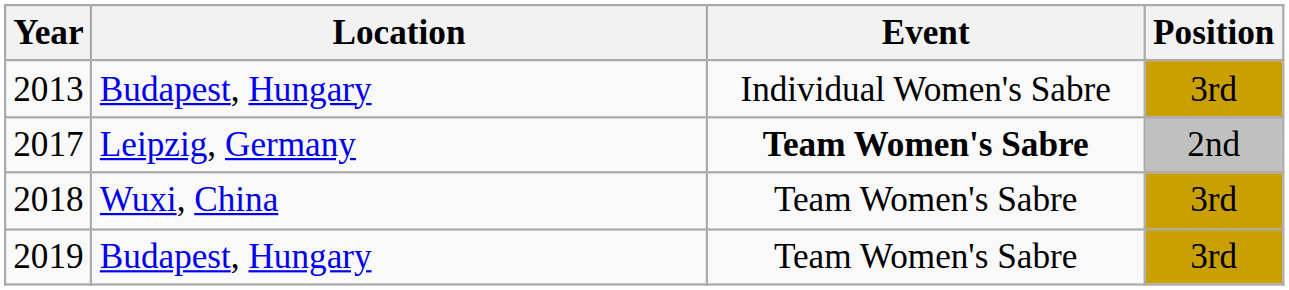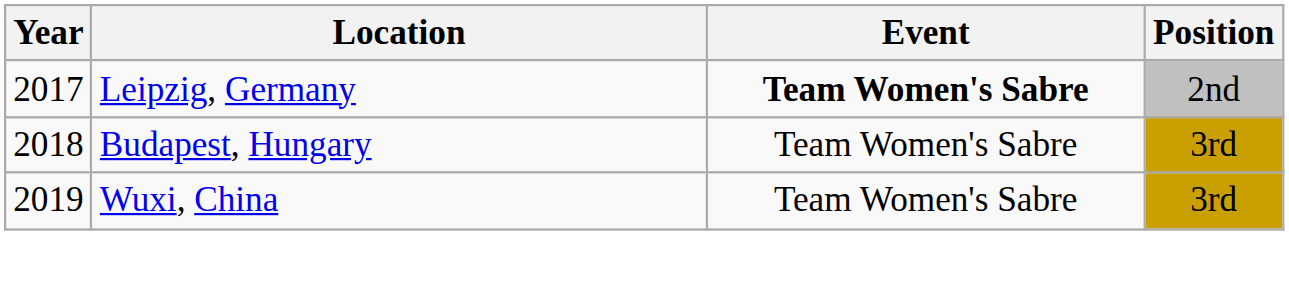- row: 2013 | Budapest, Hungary | Individual Women's Sabre | 3rd
2018 | Location: Wuxi, China -> Budapest, Hungary
2019 | Location: Budapest, Hungary -> Wuxi, China
